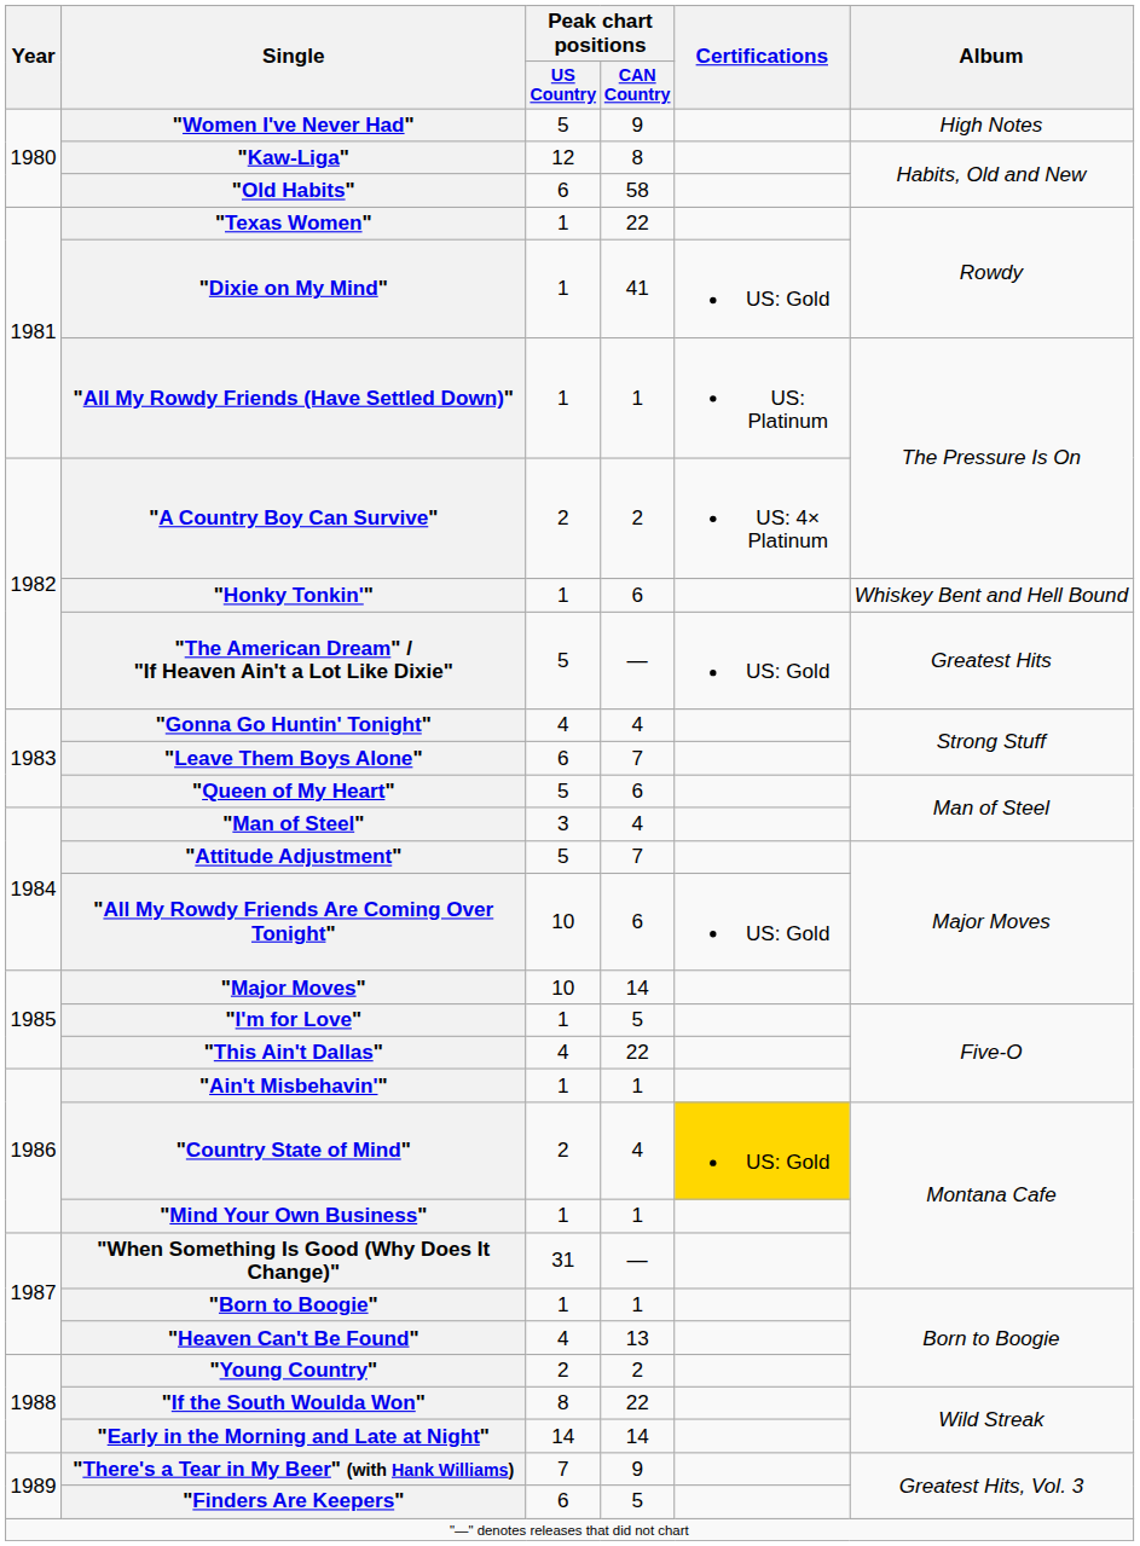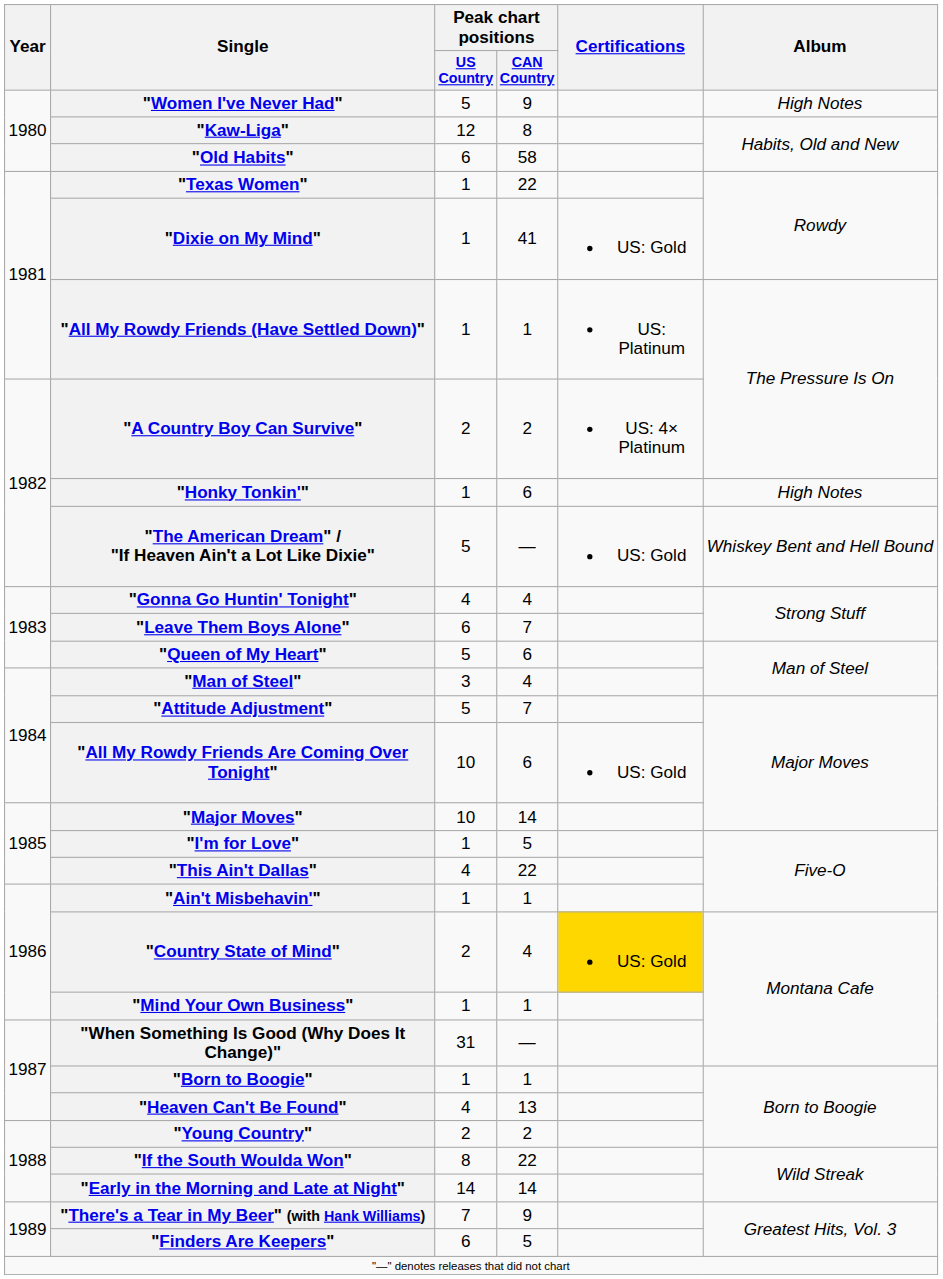"Honky Tonkin'" | Album: Whiskey Bent and Hell Bound -> High Notes
"The American Dream" / "If Heaven Ain't a Lot Like Dixie" | Album: Greatest Hits -> Whiskey Bent and Hell Bound
